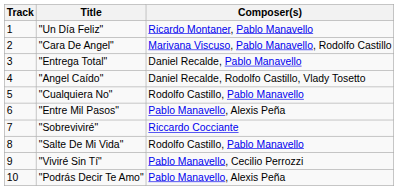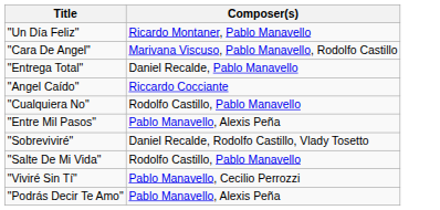- column: Track | 1 | 2 | 3 | 4 | 5 | 6 | 7 | 8 | 9 | 10
"Angel Caído" | Composer(s): Daniel Recalde, Rodolfo Castillo, Vlady Tosetto -> Riccardo Cocciante
"Sobreviviré" | Composer(s): Riccardo Cocciante -> Daniel Recalde, Rodolfo Castillo, Vlady Tosetto
